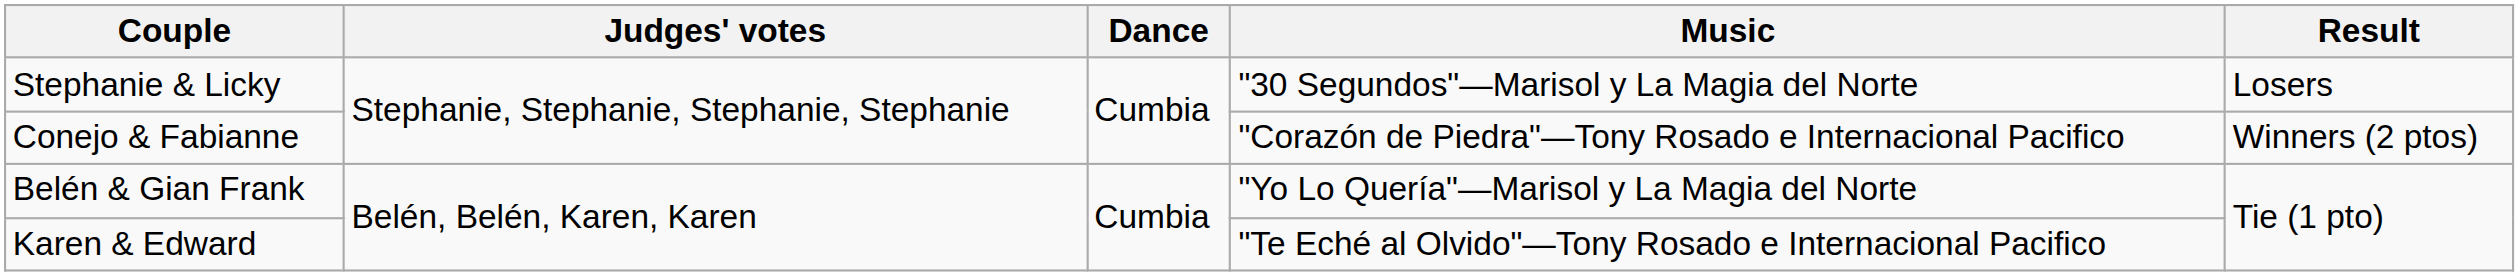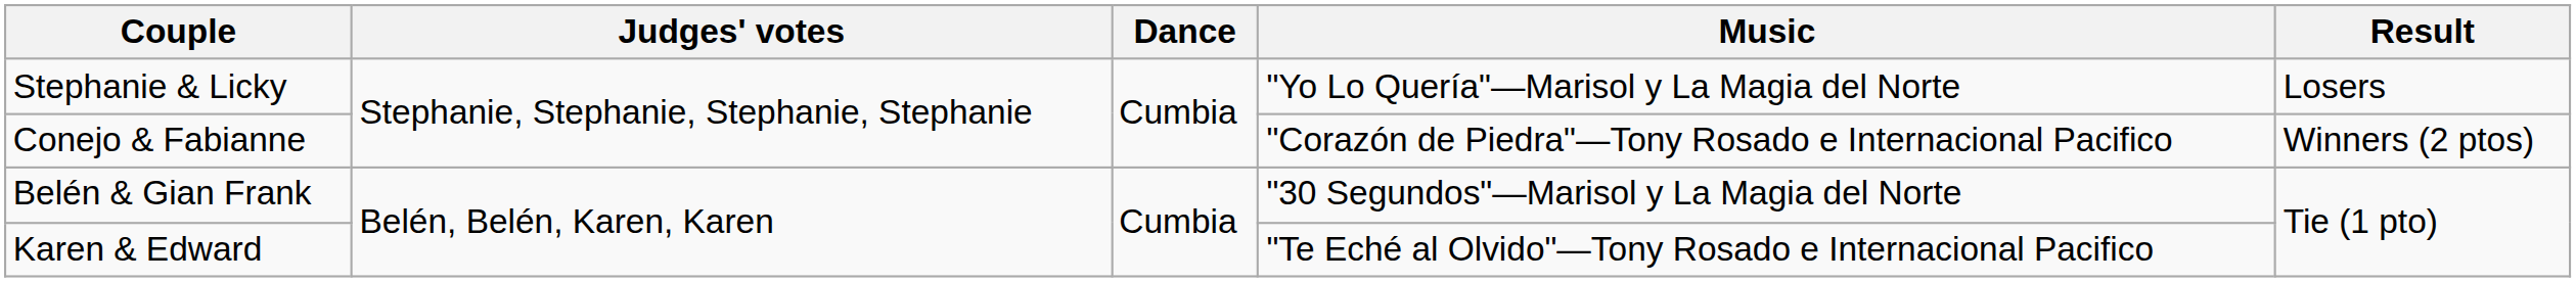Stephanie & Licky | Music: "30 Segundos"—Marisol y La Magia del Norte -> "Yo Lo Quería"—Marisol y La Magia del Norte
Belén & Gian Frank | Music: "Yo Lo Quería"—Marisol y La Magia del Norte -> "30 Segundos"—Marisol y La Magia del Norte
